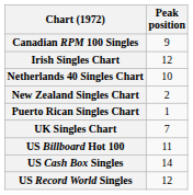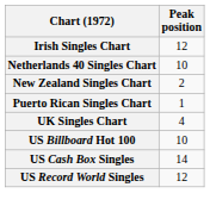- row: Canadian RPM 100 Singles | 9
UK Singles Chart | Peak position: 7 -> 4
US Billboard Hot 100 | Peak position: 11 -> 10
